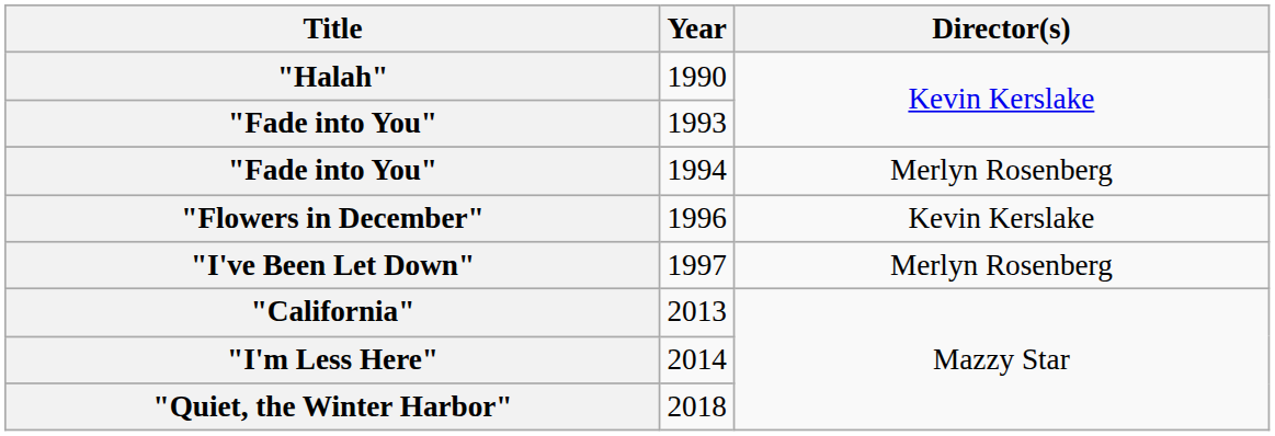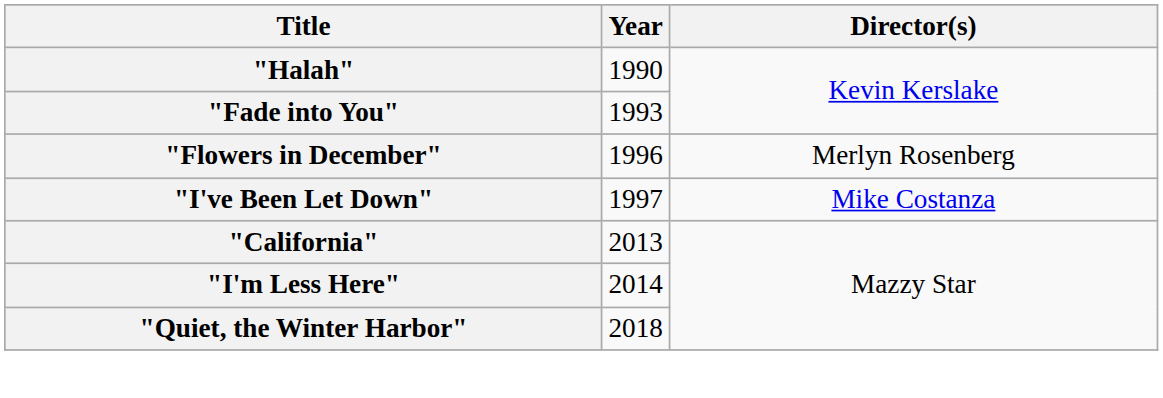- row: "Fade into You" | 1994 | Merlyn Rosenberg
1996 | Director(s): Kevin Kerslake -> Merlyn Rosenberg
1997 | Director(s): Merlyn Rosenberg -> Mike Costanza
